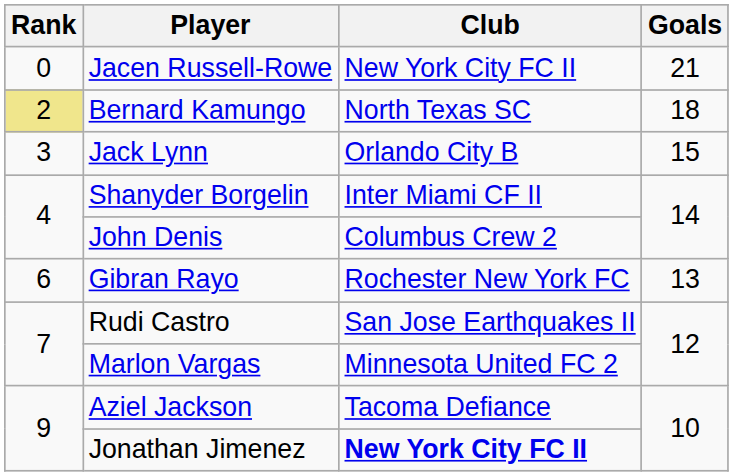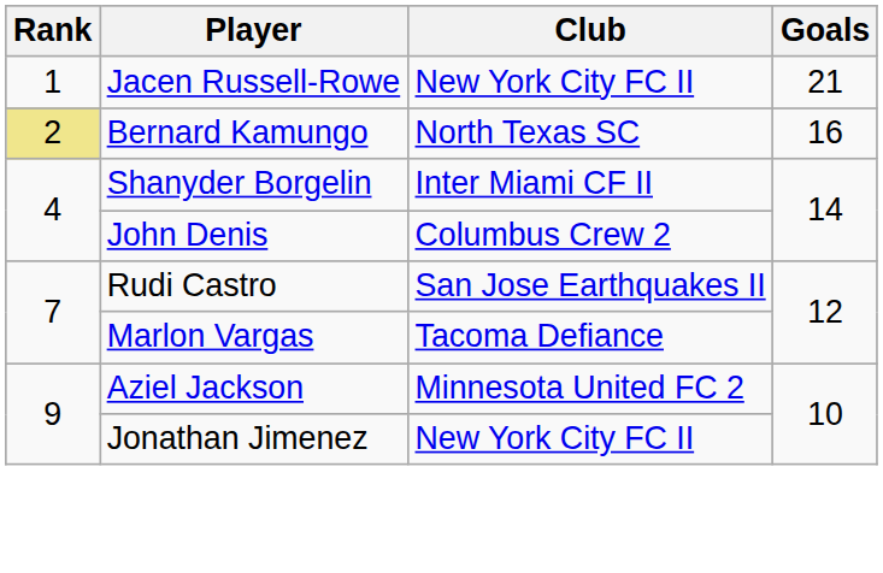Jacen Russell-Rowe | Rank: 0 -> 1
Bernard Kamungo | Goals: 18 -> 16
- row: 3 | Jack Lynn | Orlando City B | 15
- row: 6 | Gibran Rayo | Rochester New York FC | 13
Marlon Vargas | Club: Minnesota United FC 2 -> Tacoma Defiance
Aziel Jackson | Club: Tacoma Defiance -> Minnesota United FC 2
Jonathan Jimenez | Club: bold -> normal
